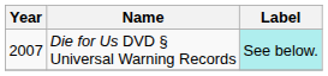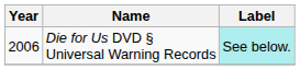Die for Us DVD § Universal Warning Records | Year: 2007 -> 2006
